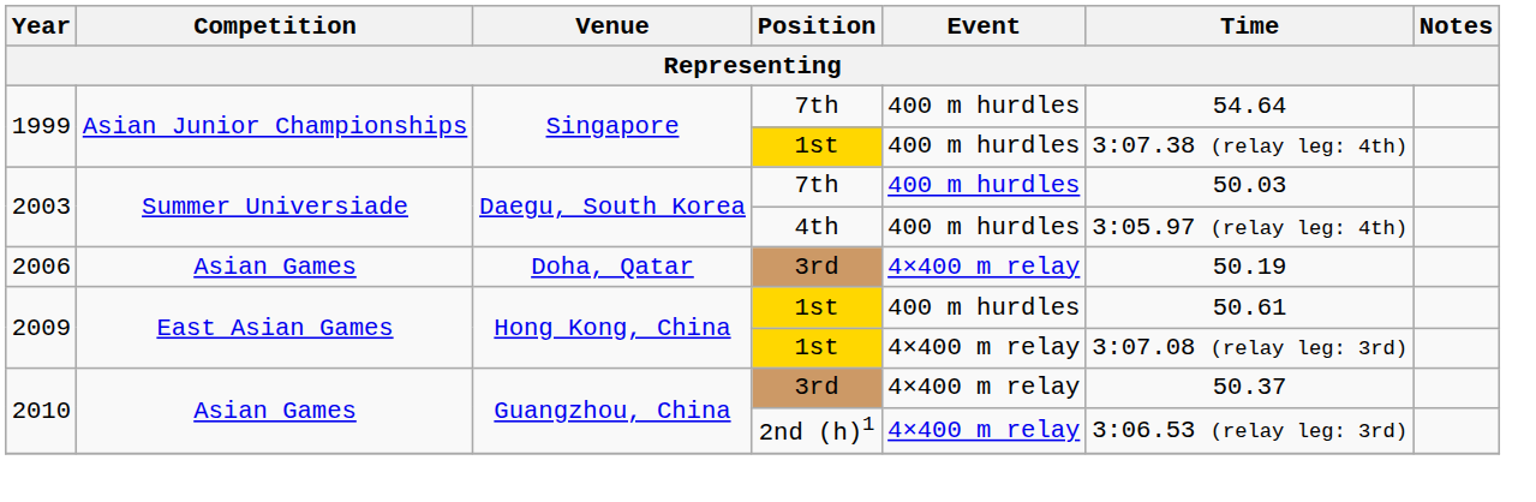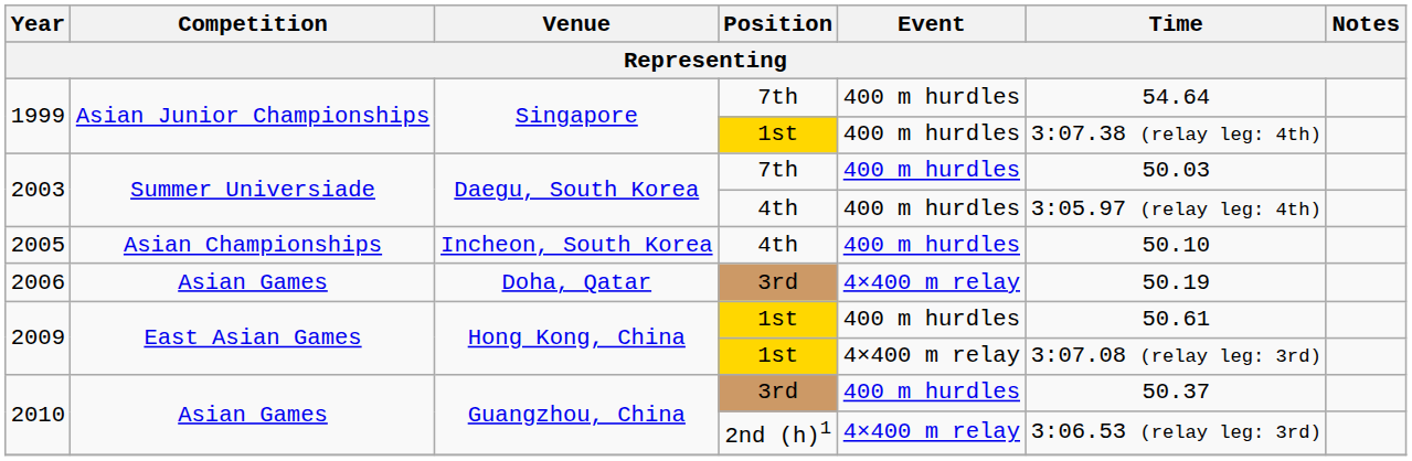+ row: 2005 | Asian Championships | Incheon, South Korea | 4th | 400 m hurdles | 50.10
2010 / 3rd | Event: 4×400 m relay -> 400 m hurdles
